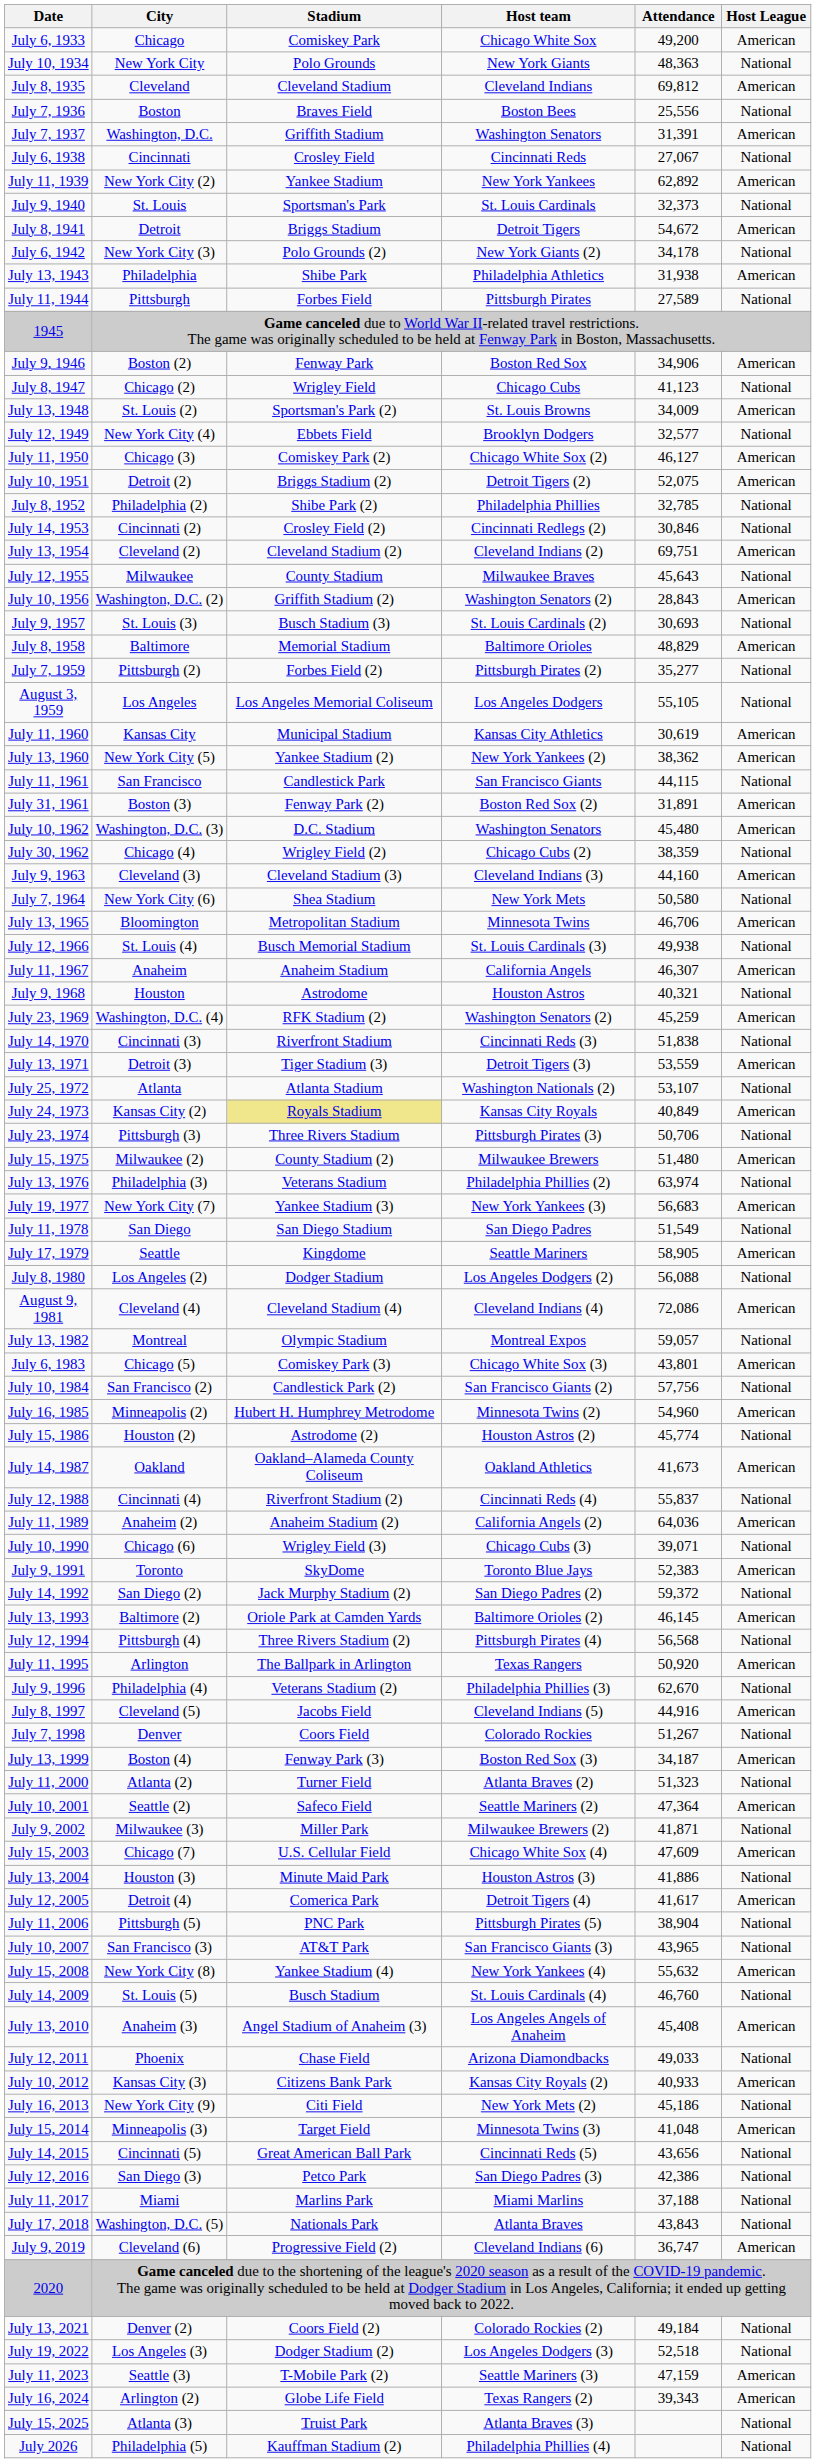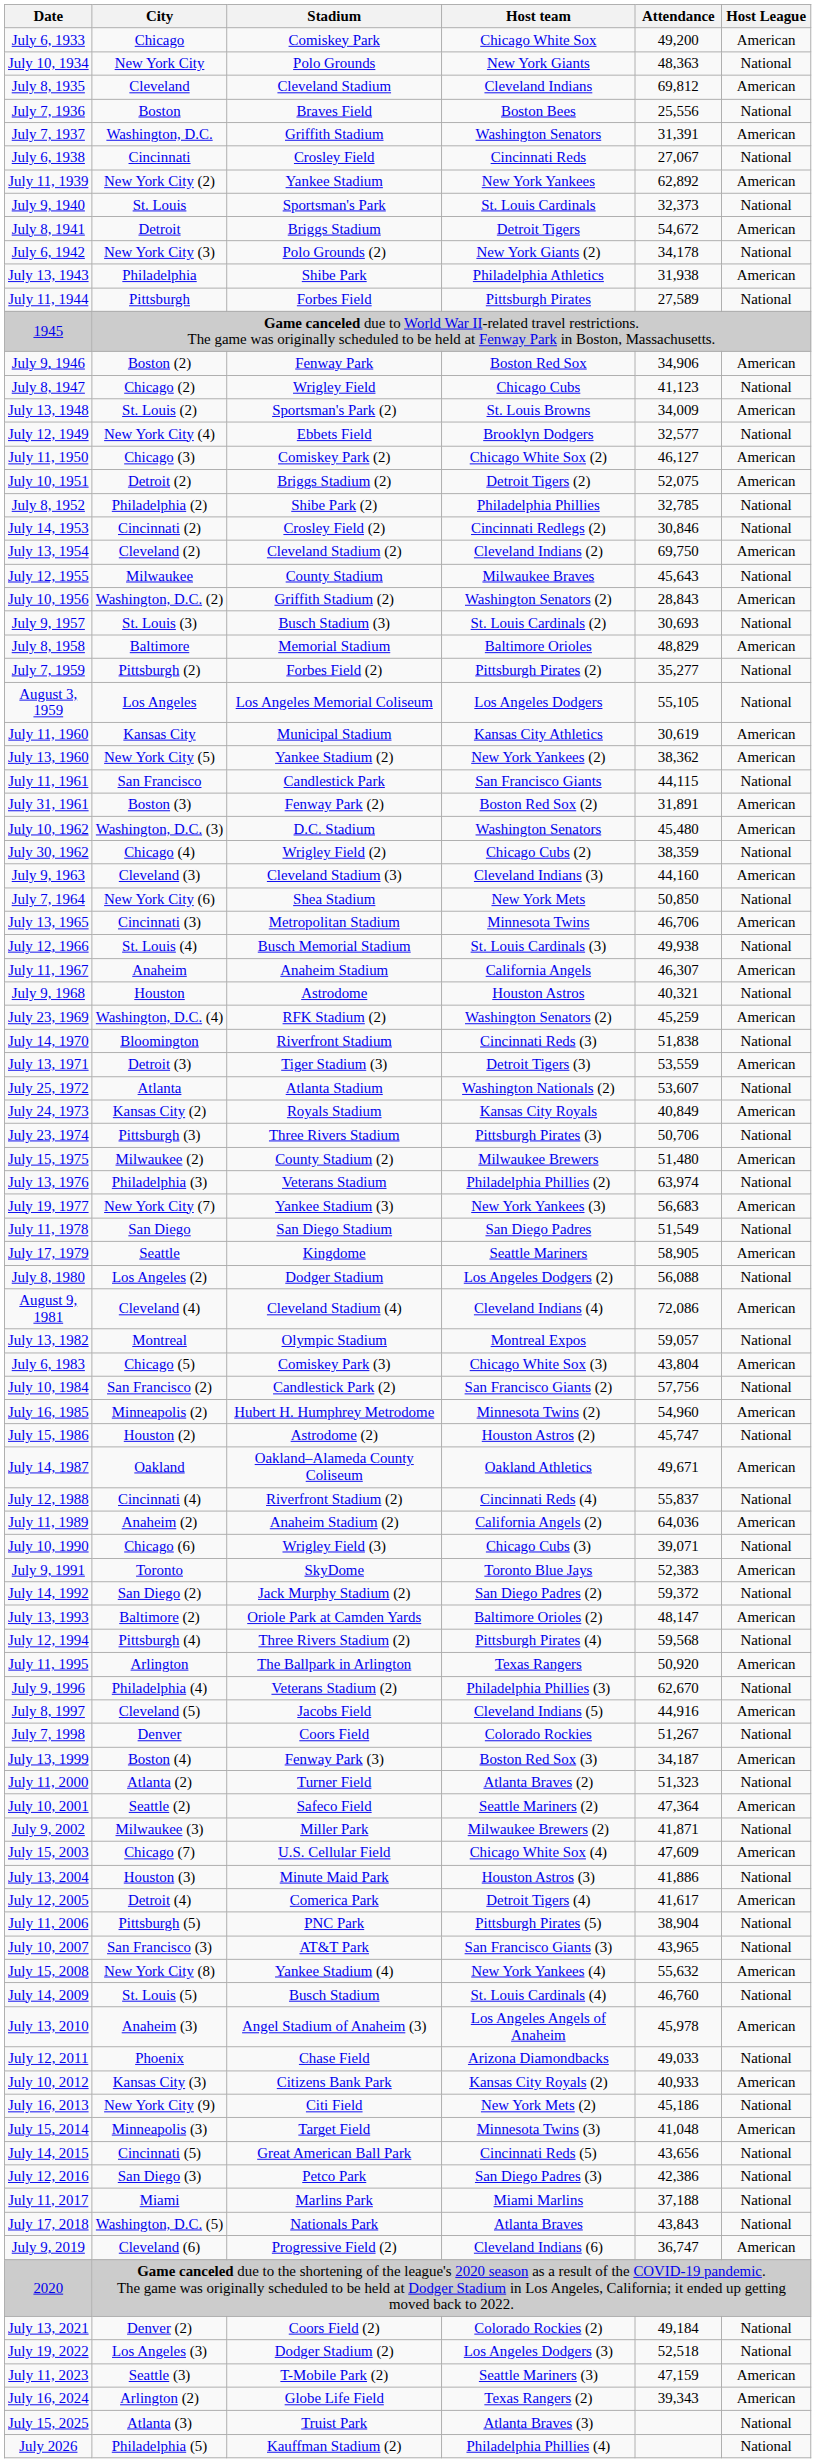July 13, 1954 | Attendance: 69,751 -> 69,750
July 7, 1964 | Attendance: 50,580 -> 50,850
July 13, 1965 | City: Bloomington -> Cincinnati (3)
July 14, 1970 | City: Cincinnati (3) -> Bloomington
July 25, 1972 | Attendance: 53,107 -> 53,607
July 24, 1973 | Stadium: khaki background -> no background
July 6, 1983 | Attendance: 43,801 -> 43,804
July 15, 1986 | Attendance: 45,774 -> 45,747
July 14, 1987 | Attendance: 41,673 -> 49,671
July 13, 1993 | Attendance: 46,145 -> 48,147
July 12, 1994 | Attendance: 56,568 -> 59,568
July 13, 2010 | Attendance: 45,408 -> 45,978
